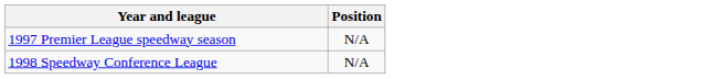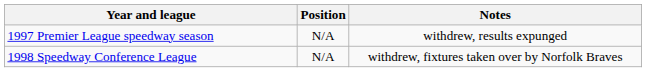+ column: Notes | withdrew, results expunged | withdrew, fixtures taken over by Norfolk Braves
